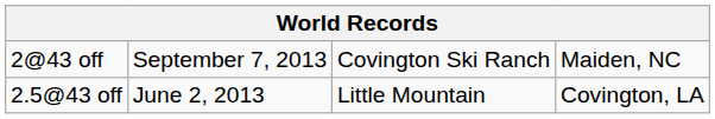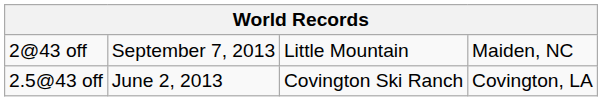2@43 off | column 3: Covington Ski Ranch -> Little Mountain
2.5@43 off | column 3: Little Mountain -> Covington Ski Ranch
